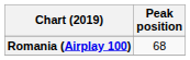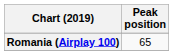Romania (Airplay 100) | Peak position: 68 -> 65
